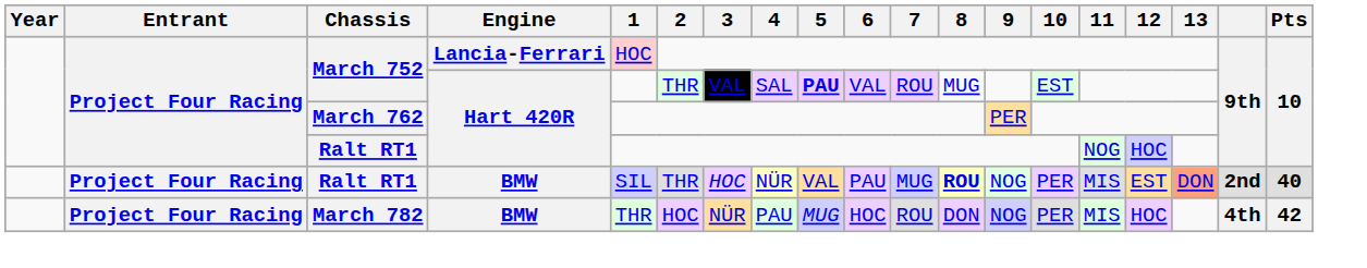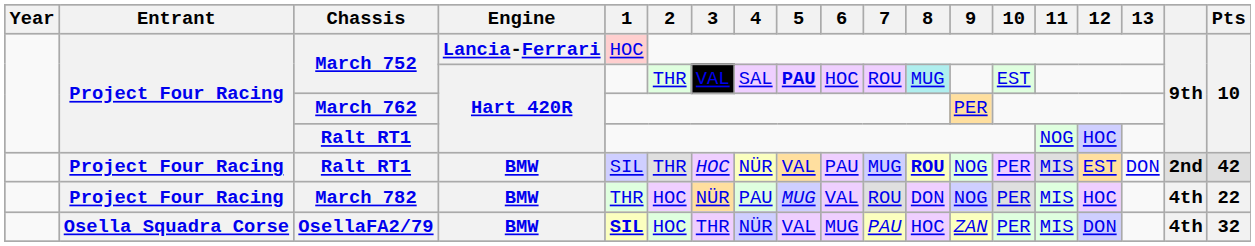March 752 / Hart 420R | 6: VAL -> HOC
March 752 / Hart 420R | 8: no background -> paleturquoise background
Ralt RT1 / BMW | 13: lightsalmon background -> no background
Ralt RT1 / BMW | Pts: 40 -> 42
March 782 | 6: HOC -> VAL
March 782 | Pts: 42 -> 22
+ row: Osella Squadra Corse | OsellaFA2/79 | BMW | SIL | HOC | THR | NÜR | VAL | MUG | PAU | HOC | ZAN | PER | MIS | DON | 4th | 32
